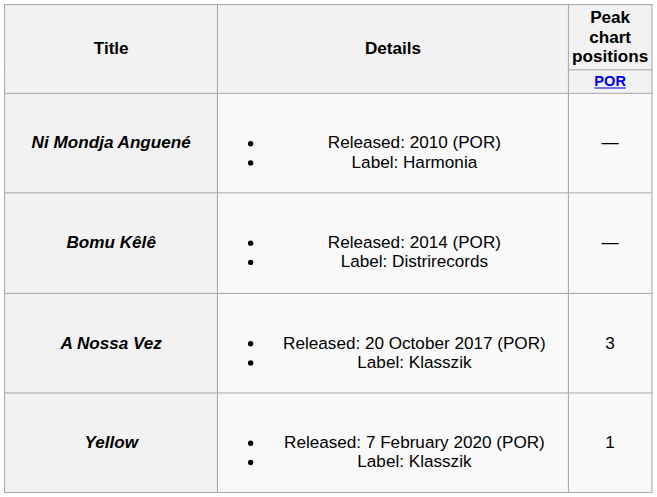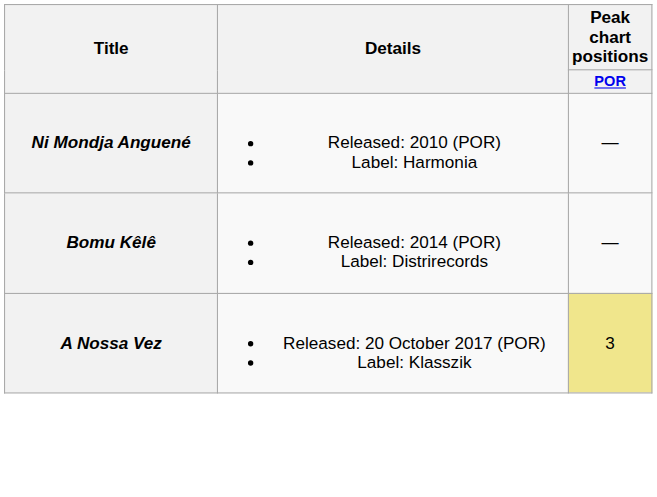A Nossa Vez | Peak chart positions / POR: no background -> khaki background
- row: Yellow | Released: 7 February 2020 (POR) Label: Klasszik | 1
